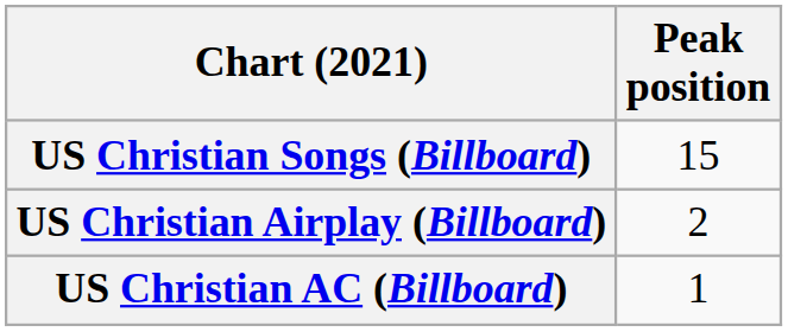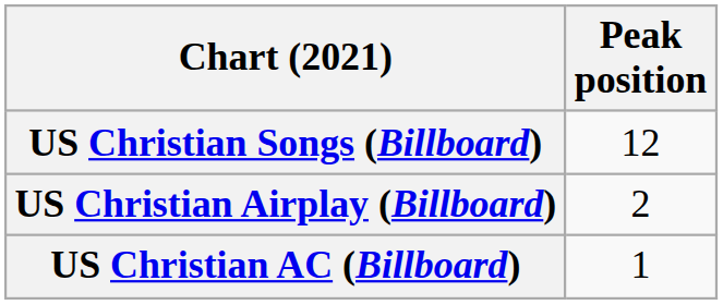US Christian Songs (Billboard) | Peak position: 15 -> 12
